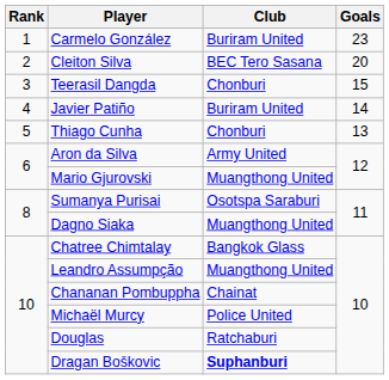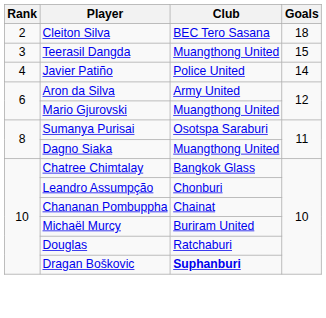- row: 1 | Carmelo González | Buriram United | 23
Cleiton Silva | Goals: 20 -> 18
Teerasil Dangda | Club: Chonburi -> Muangthong United
Javier Patiño | Club: Buriram United -> Police United
- row: 5 | Thiago Cunha | Chonburi | 13
Leandro Assumpção | Club: Muangthong United -> Chonburi
Michaël Murcy | Club: Police United -> Buriram United
